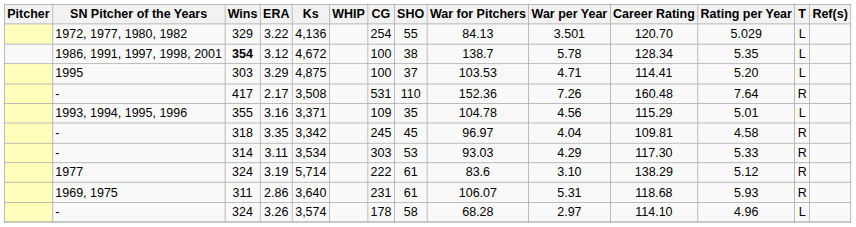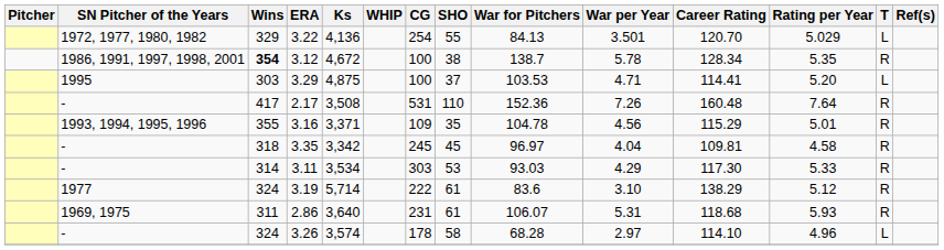3.12 | T: L -> R
3.16 | T: L -> R
